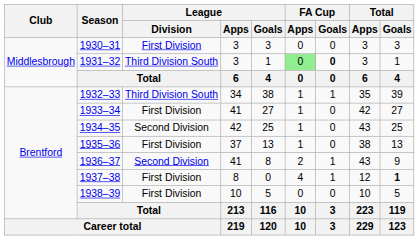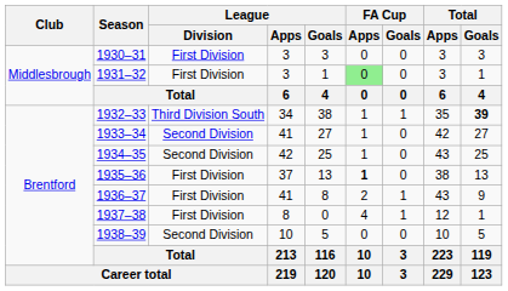1931–32 | League / Division: Third Division South -> First Division
1931–32 | FA Cup / Goals: bold -> normal
1932–33 | Total / Goals: normal -> bold
1933–34 | League / Division: First Division -> Second Division
1935–36 | FA Cup / Apps: normal -> bold
1936–37 | League / Division: Second Division -> First Division
1937–38 | Total / Goals: bold -> normal
1938–39 | League / Division: First Division -> Second Division
